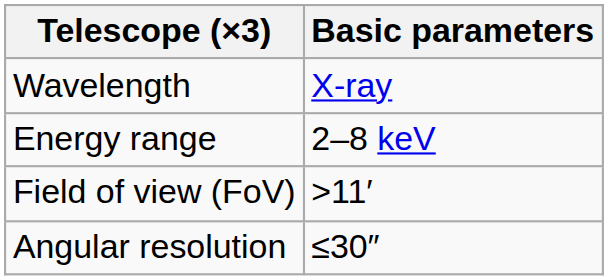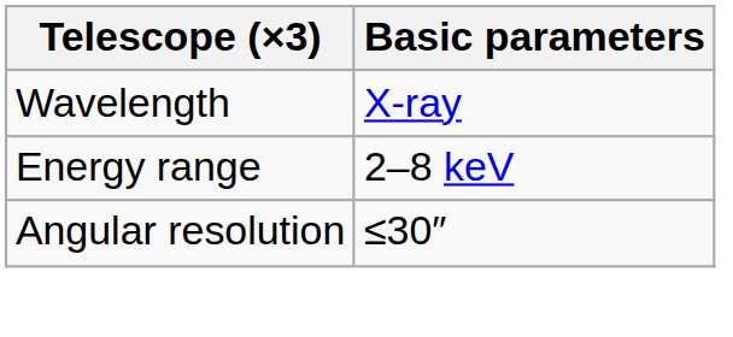- row: Field of view (FoV) | >11′
